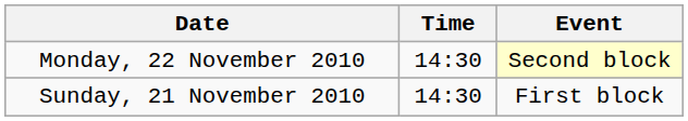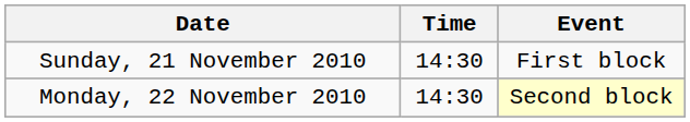rows swapped: Sunday, 21 November 2010 <-> Monday, 22 November 2010
